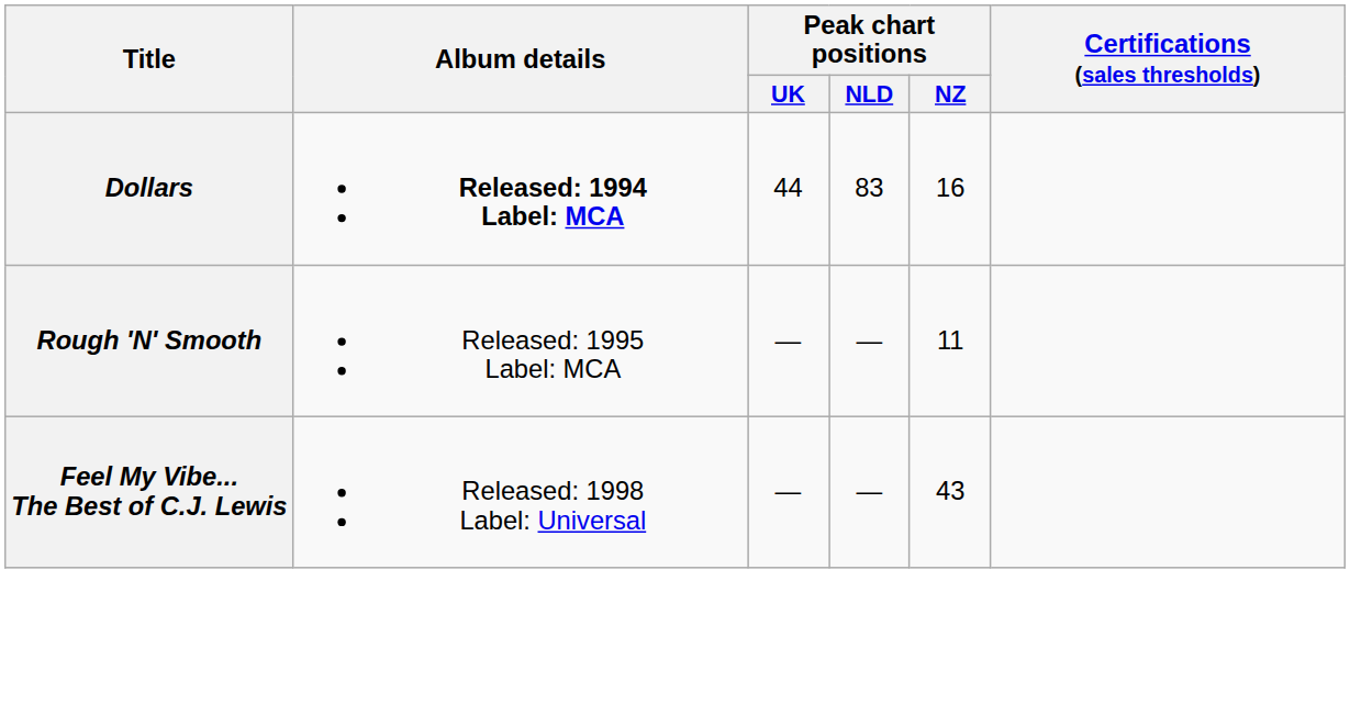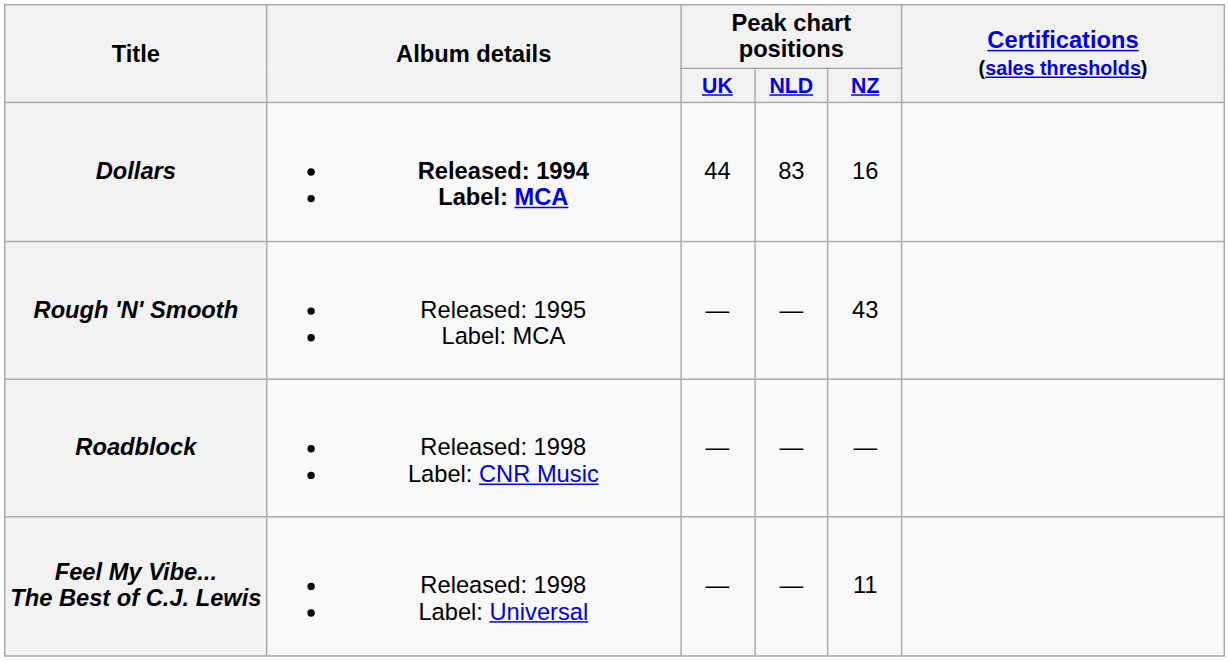Rough 'N' Smooth | Peak chart positions / NZ: 11 -> 43
+ row: Roadblock | Released: 1998 Label: CNR Music | — | — | —
Feel My Vibe... The Best of C.J. Lewis | Peak chart positions / NZ: 43 -> 11
